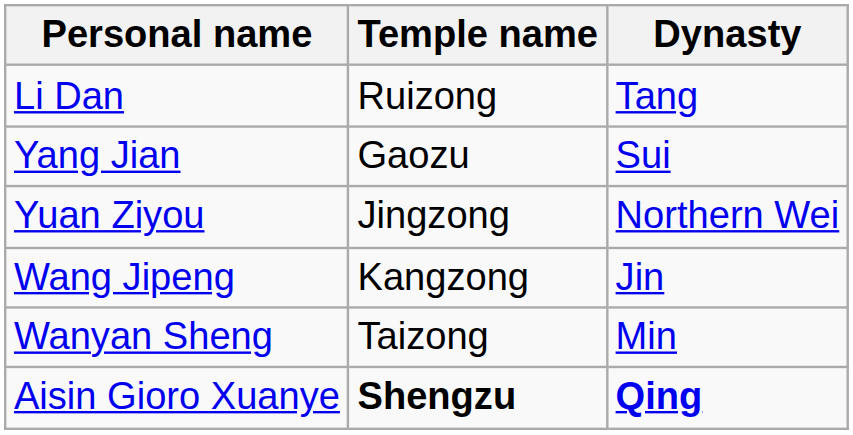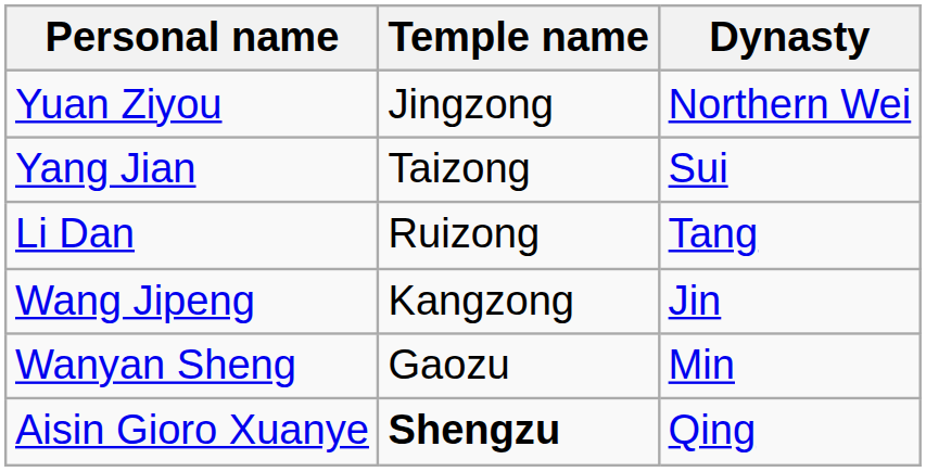rows swapped: Yuan Ziyou <-> Li Dan
Yang Jian | Temple name: Gaozu -> Taizong
Wanyan Sheng | Temple name: Taizong -> Gaozu
Aisin Gioro Xuanye | Dynasty: bold -> normal
